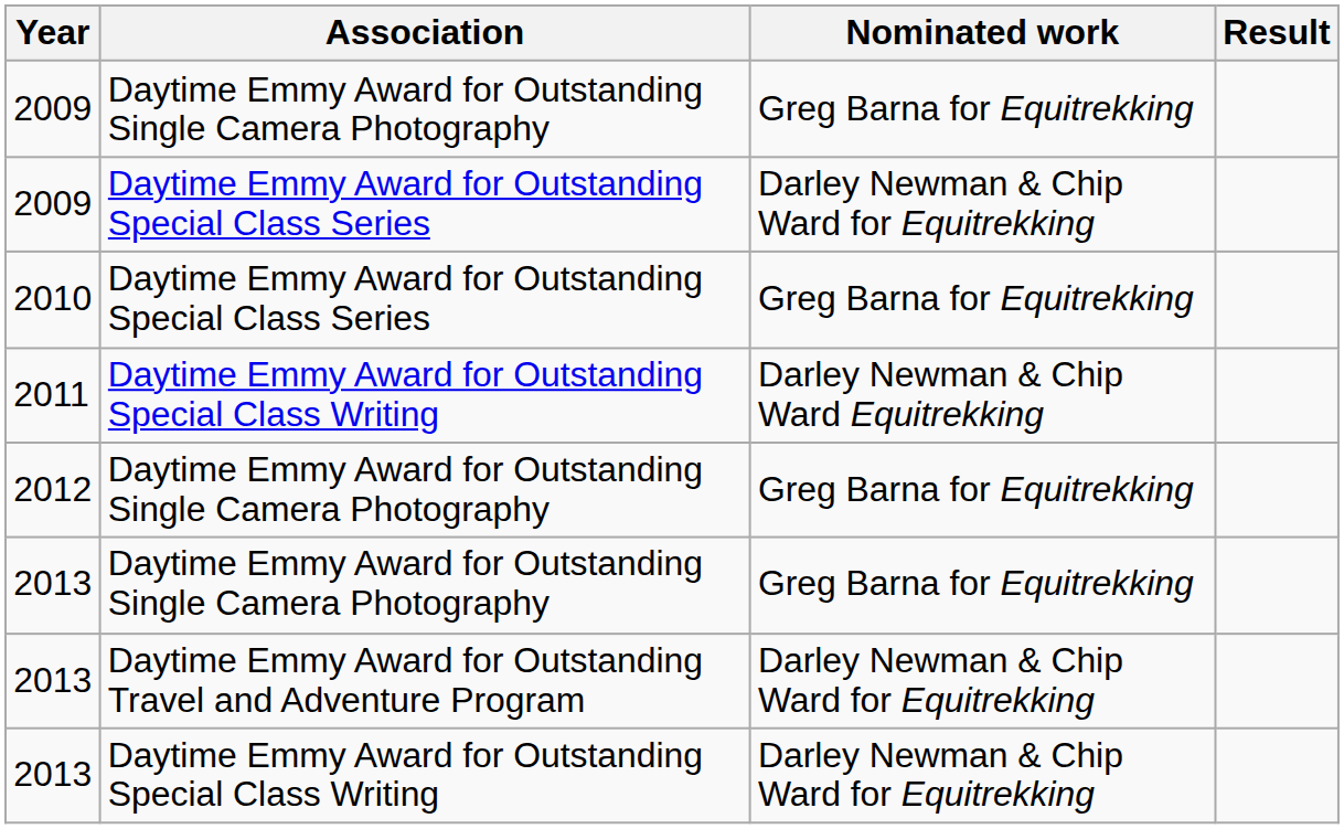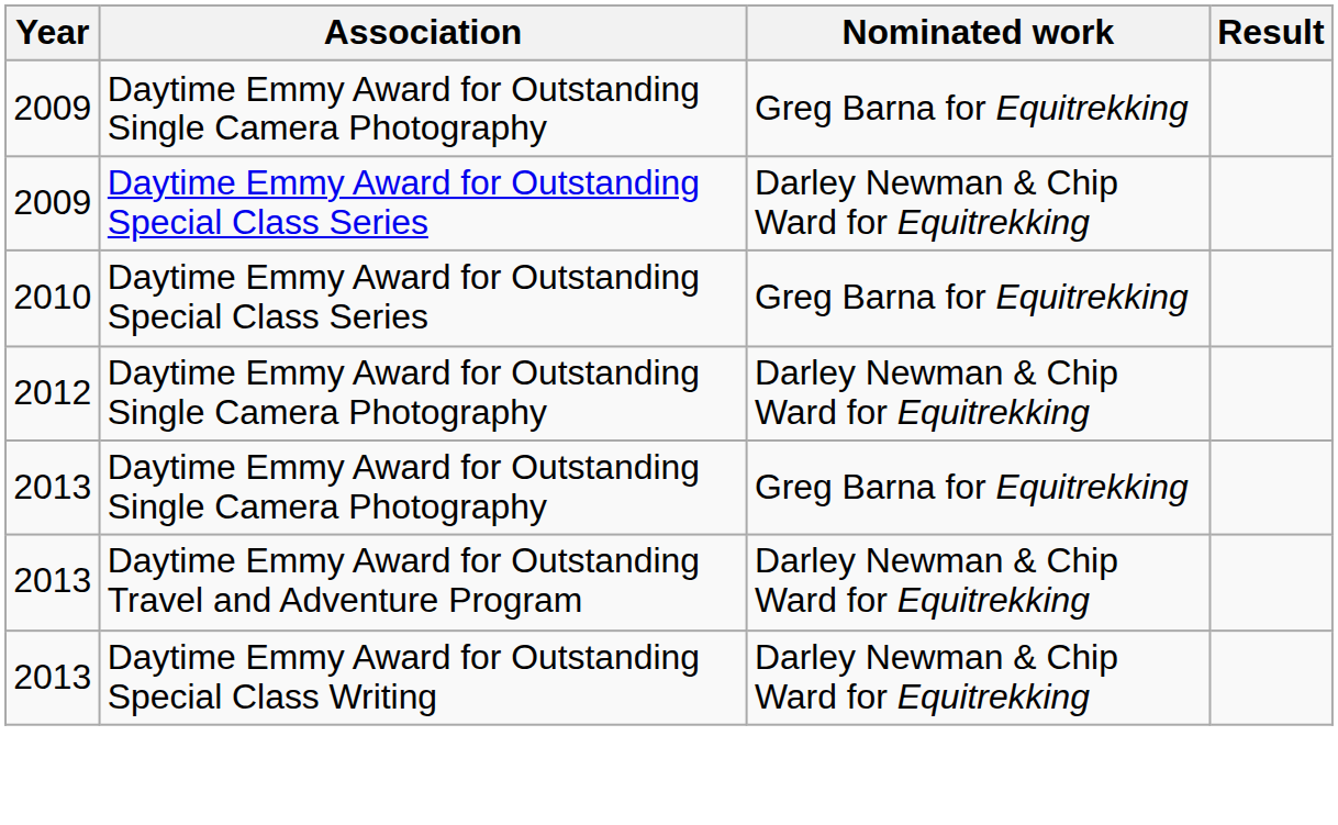- row: 2011 | Daytime Emmy Award for Outstanding Special Class Writing | Darley Newman & Chip Ward Equitrekking
2012 | Nominated work: Greg Barna for Equitrekking -> Darley Newman & Chip Ward for Equitrekking
